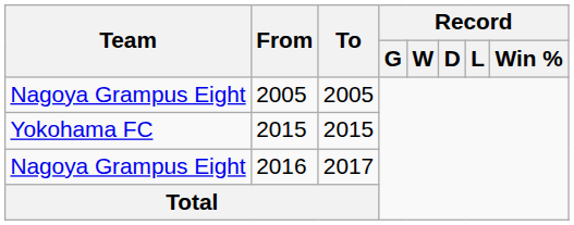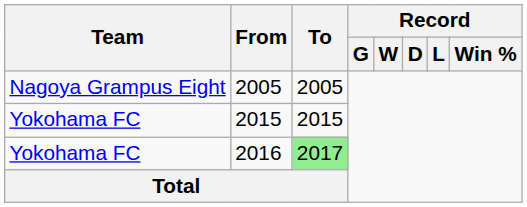2016 | Team: Nagoya Grampus Eight -> Yokohama FC
2016 | To: no background -> lightgreen background
